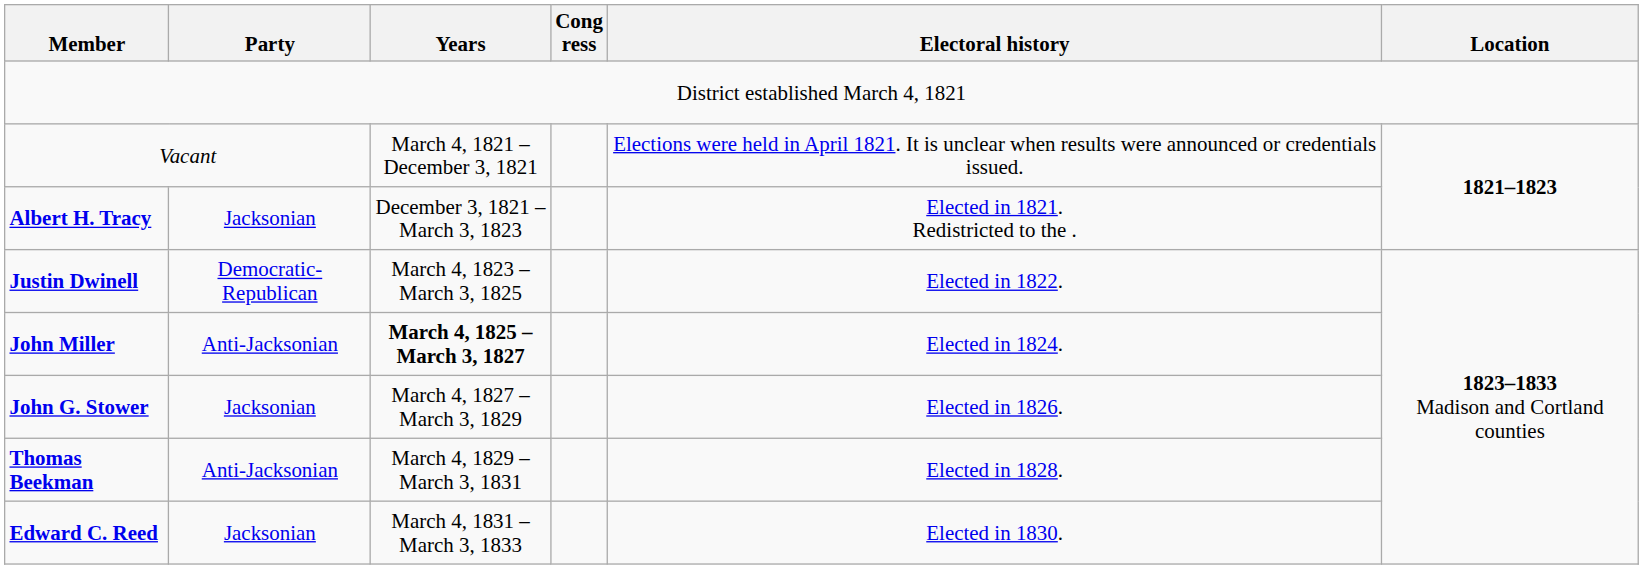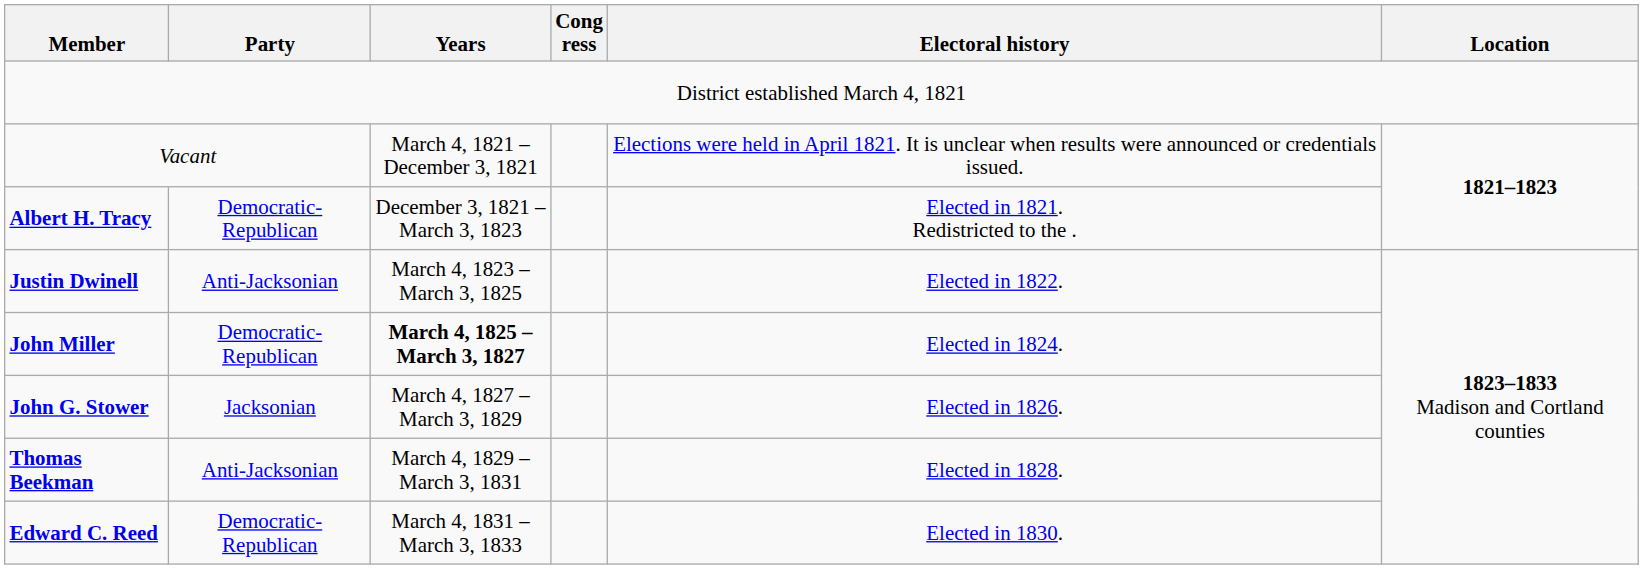Albert H. Tracy | Party: Jacksonian -> Democratic-Republican
Justin Dwinell | Party: Democratic-Republican -> Anti-Jacksonian
John Miller | Party: Anti-Jacksonian -> Democratic-Republican
Edward C. Reed | Party: Jacksonian -> Democratic-Republican
